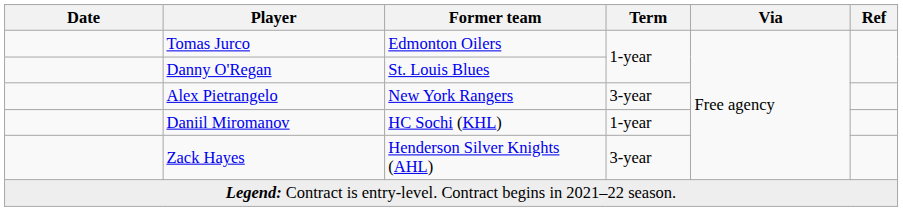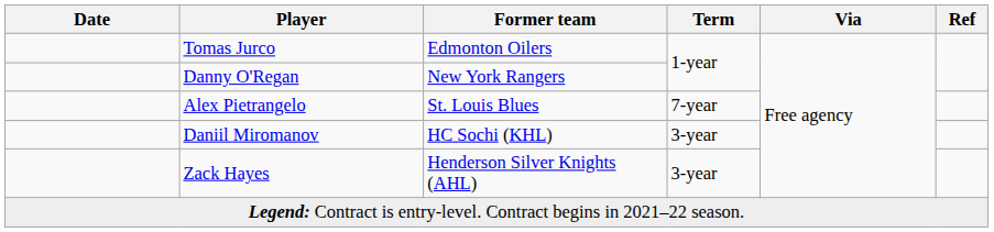Danny O'Regan | Former team: St. Louis Blues -> New York Rangers
Alex Pietrangelo | Former team: New York Rangers -> St. Louis Blues
Alex Pietrangelo | Term: 3-year -> 7-year
Daniil Miromanov | Term: 1-year -> 3-year
